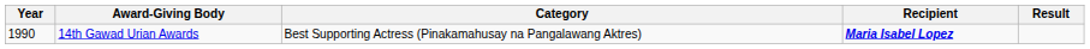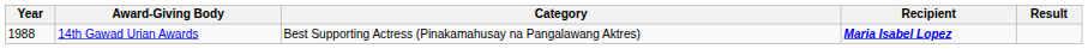14th Gawad Urian Awards | Year: 1990 -> 1988
